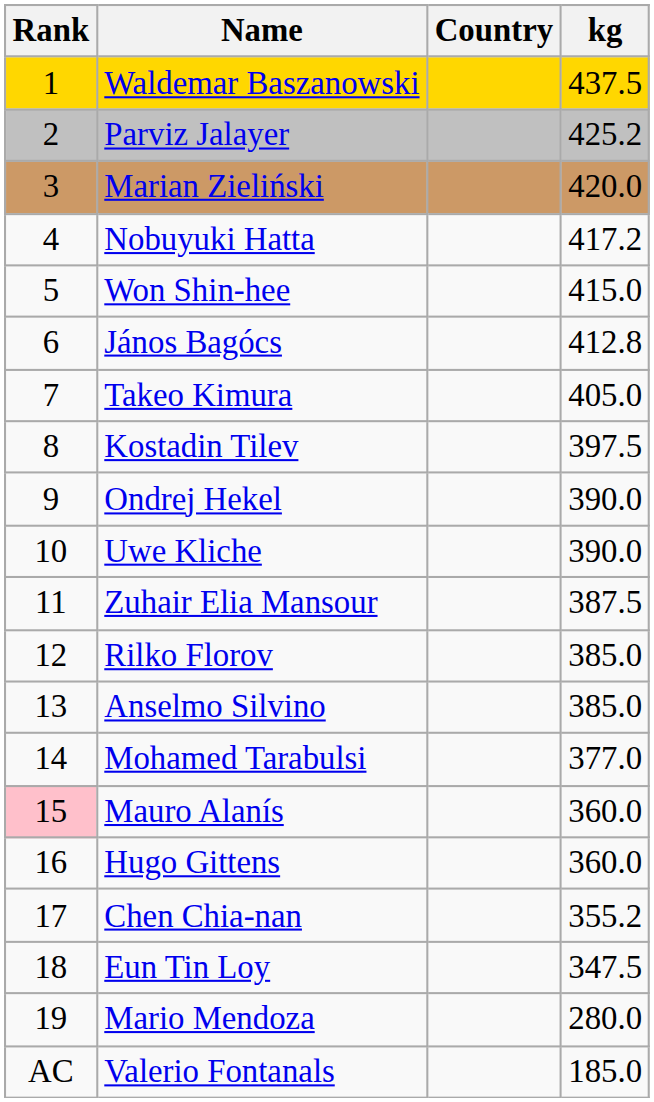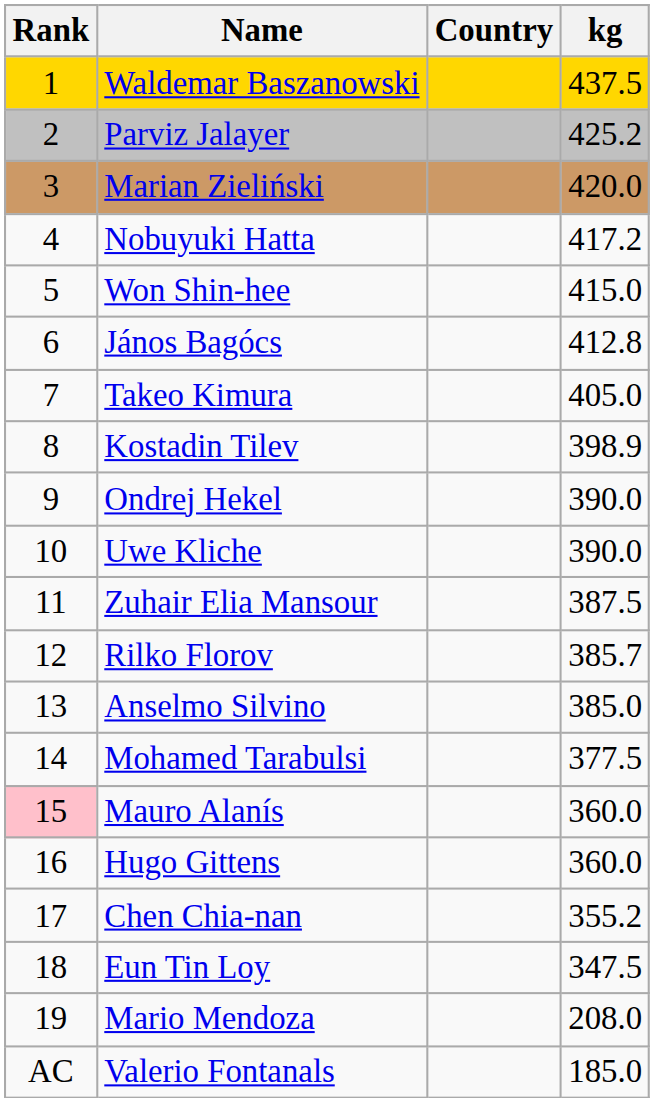Kostadin Tilev | kg: 397.5 -> 398.9
Rilko Florov | kg: 385.0 -> 385.7
Mohamed Tarabulsi | kg: 377.0 -> 377.5
Mario Mendoza | kg: 280.0 -> 208.0
